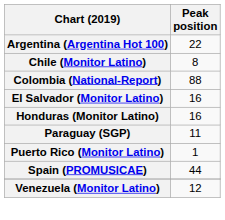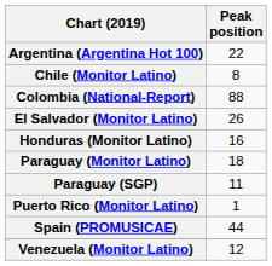El Salvador (Monitor Latino) | Peak position: 16 -> 26
+ row: Paraguay (Monitor Latino) | 18
